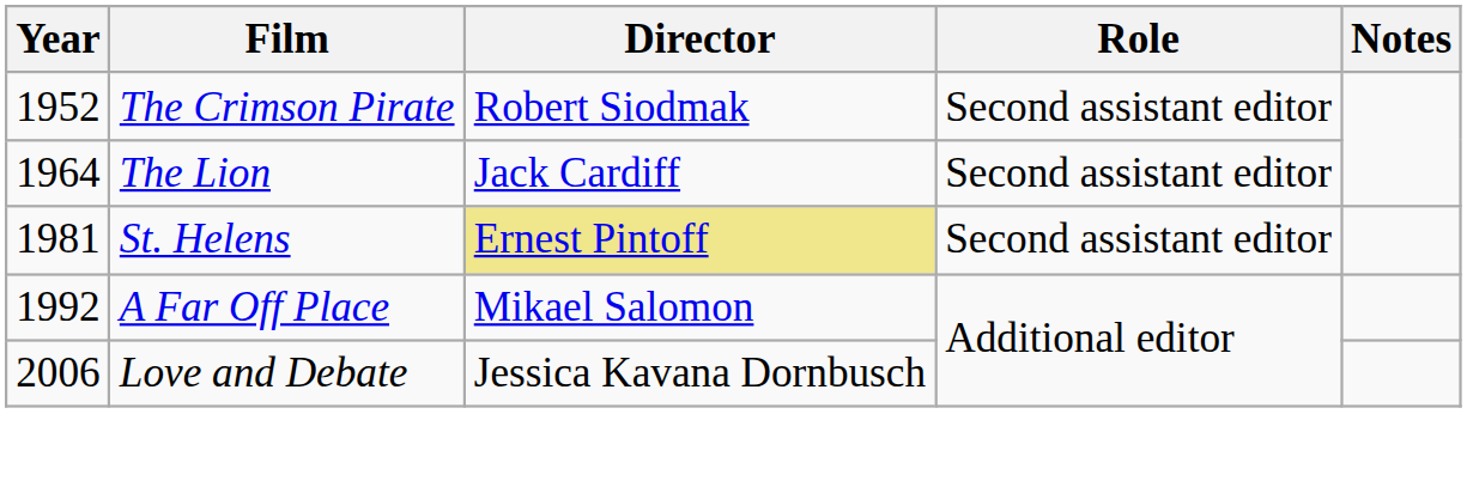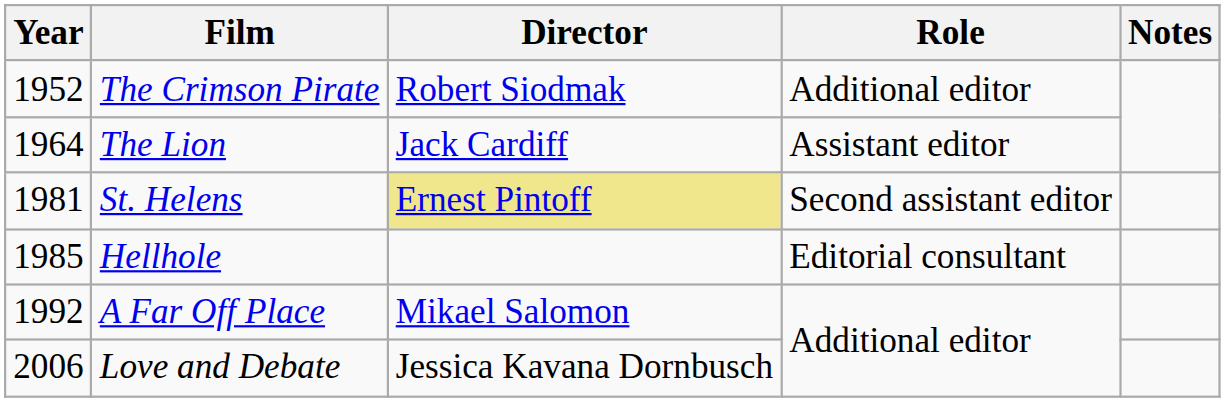The Crimson Pirate | Role: Second assistant editor -> Additional editor
The Lion | Role: Second assistant editor -> Assistant editor
+ row: 1985 | Hellhole | Editorial consultant
